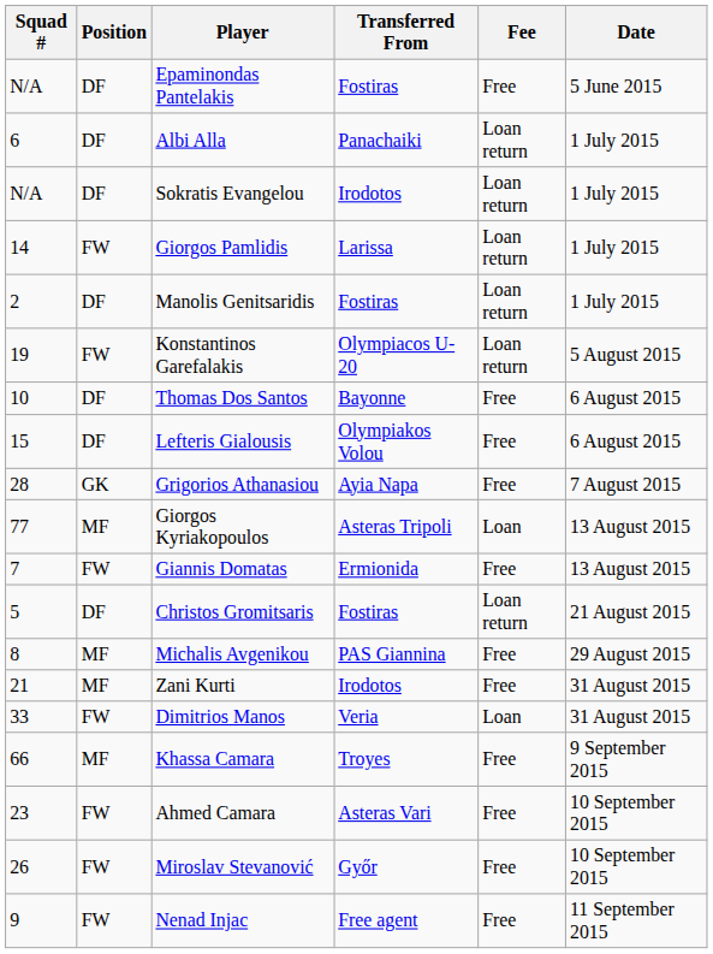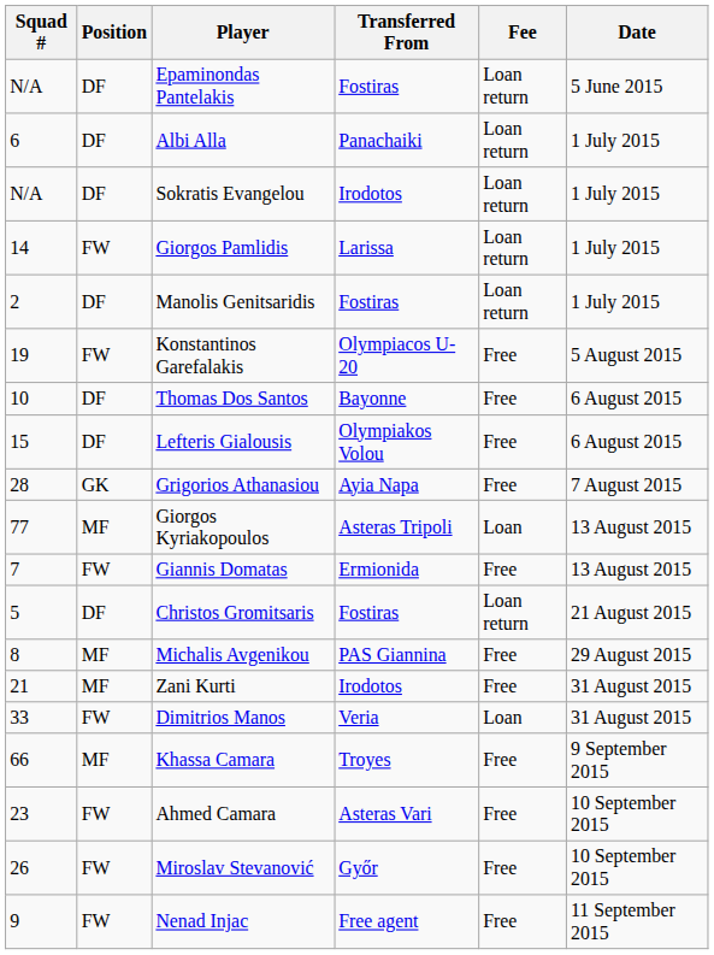Epaminondas Pantelakis | Fee: Free -> Loan return
Konstantinos Garefalakis | Fee: Loan return -> Free
